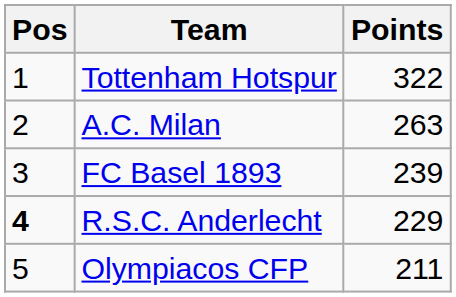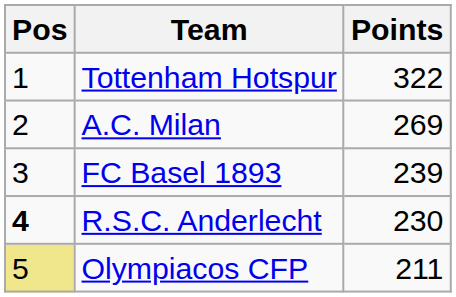A.C. Milan | Points: 263 -> 269
R.S.C. Anderlecht | Points: 229 -> 230
Olympiacos CFP | Pos: no background -> khaki background
